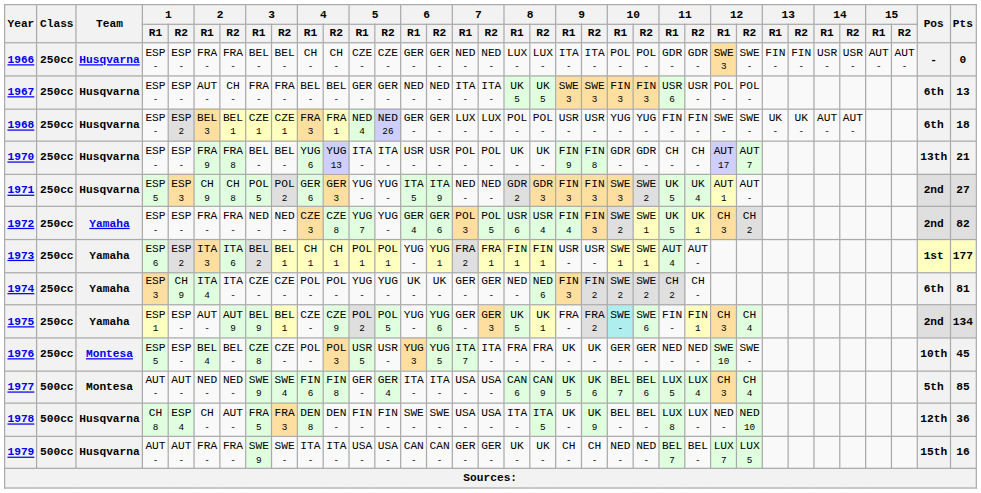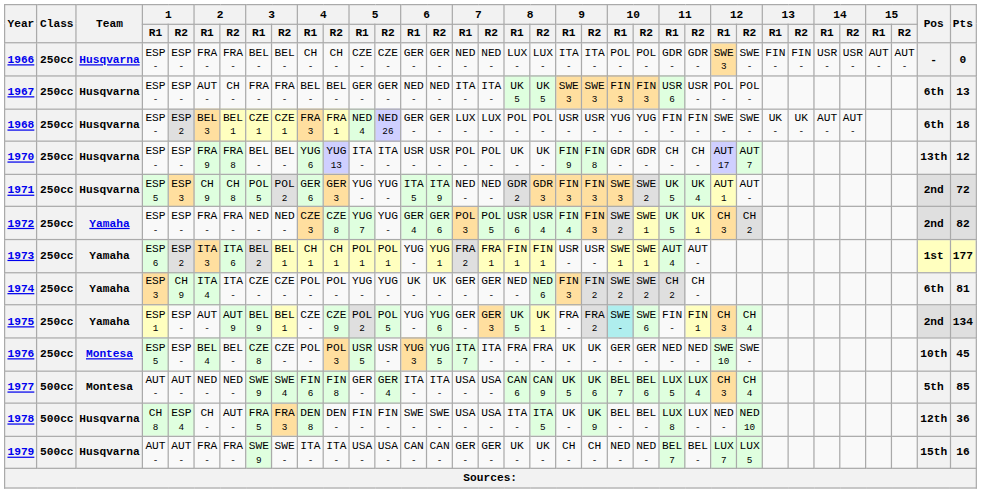1970 | Pts: 21 -> 12
1971 | Pts: 27 -> 72
